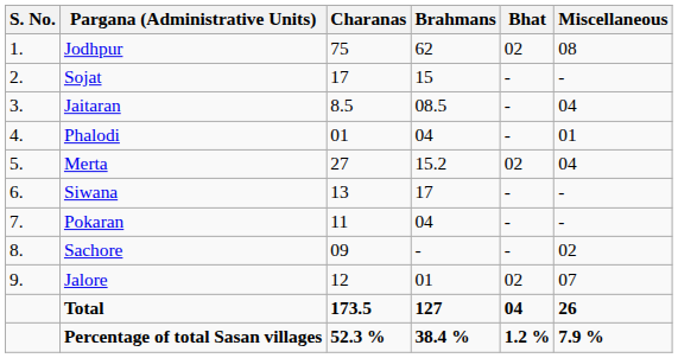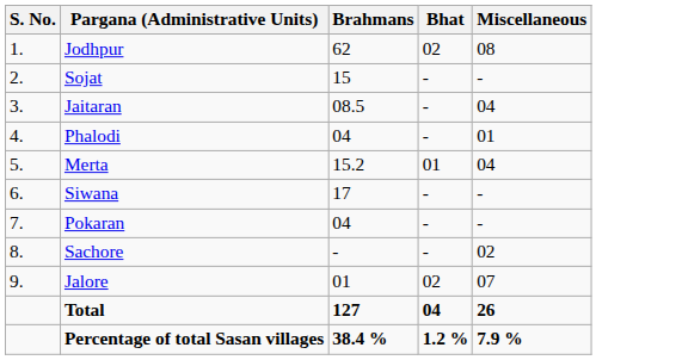- column: Charanas | 75 | 17 | 8.5 | 01 | 27 | 13 | 11 | 09 | 12 | 173.5 | 52.3 %
Merta | Bhat: 02 -> 01
